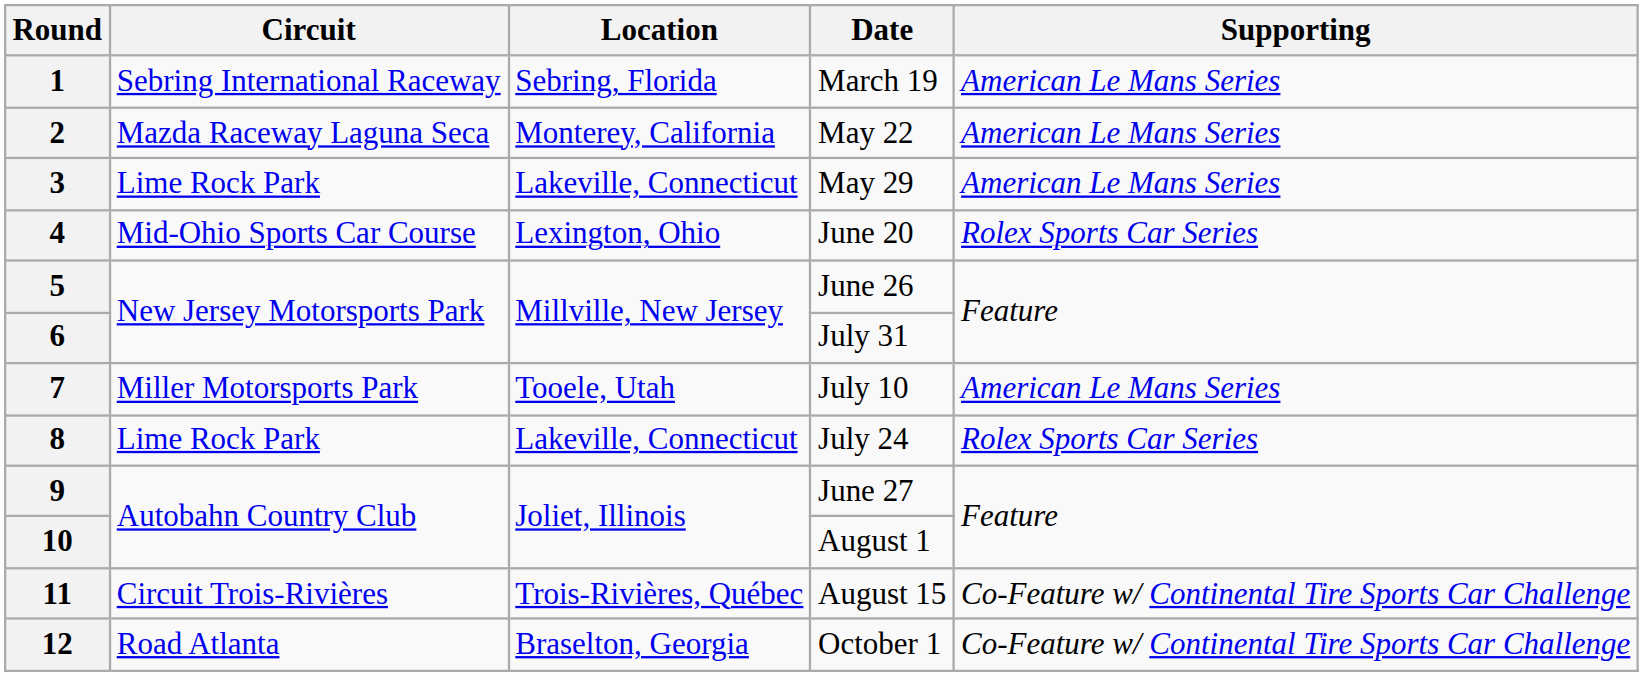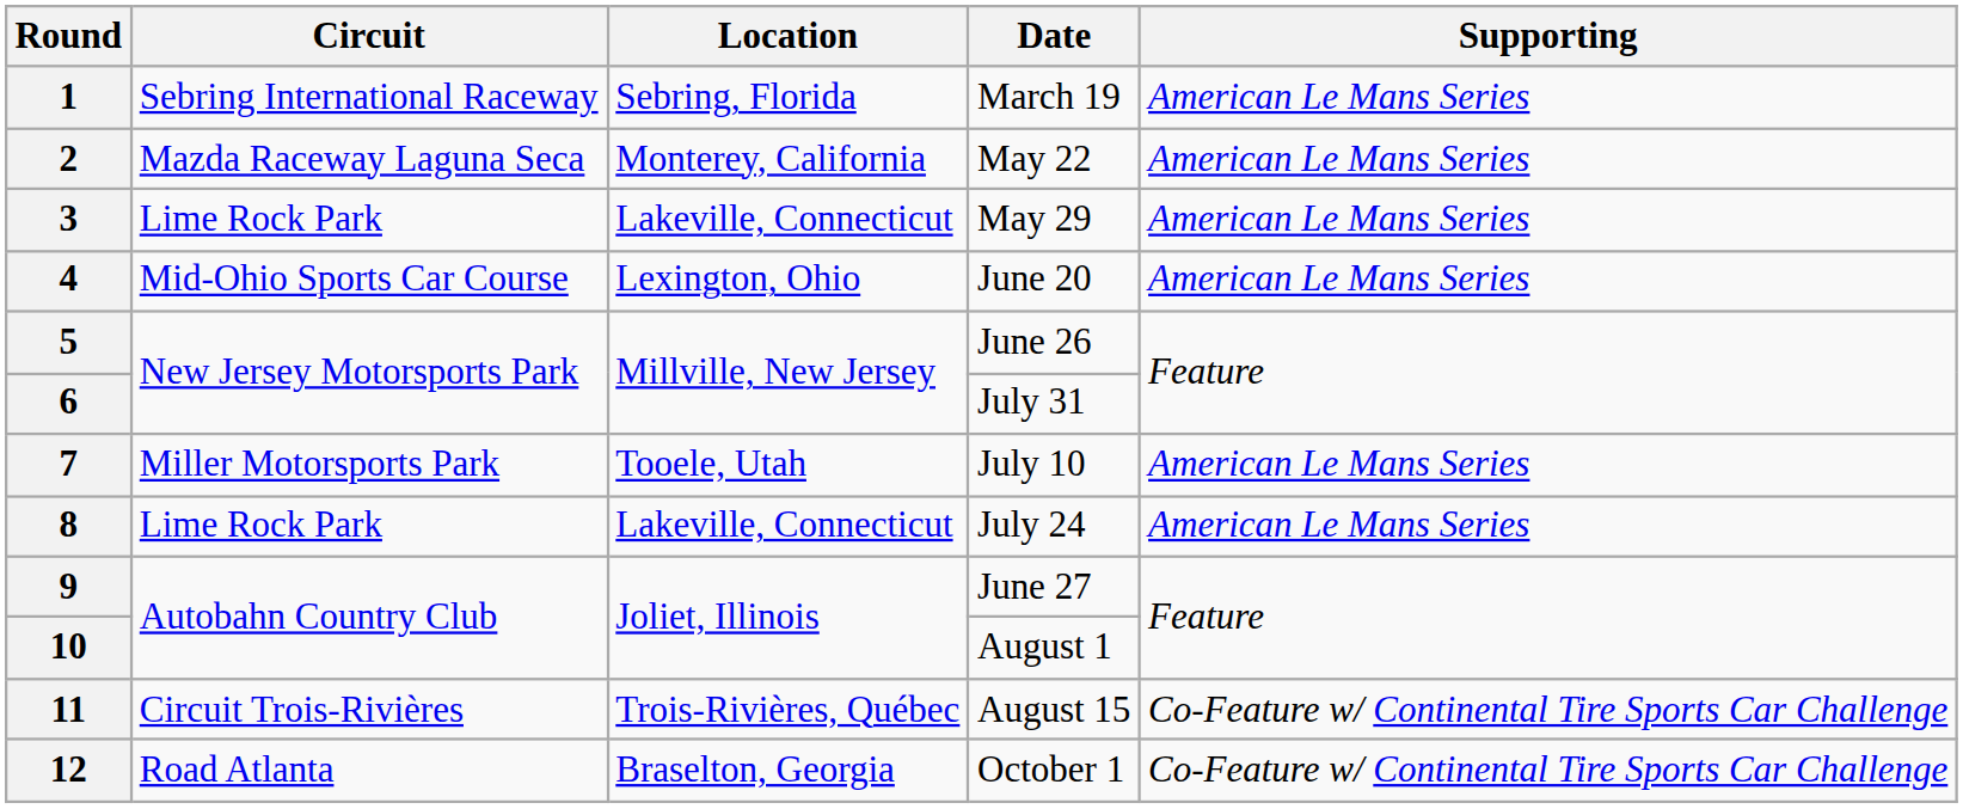4 | Supporting: Rolex Sports Car Series -> American Le Mans Series
8 | Supporting: Rolex Sports Car Series -> American Le Mans Series
